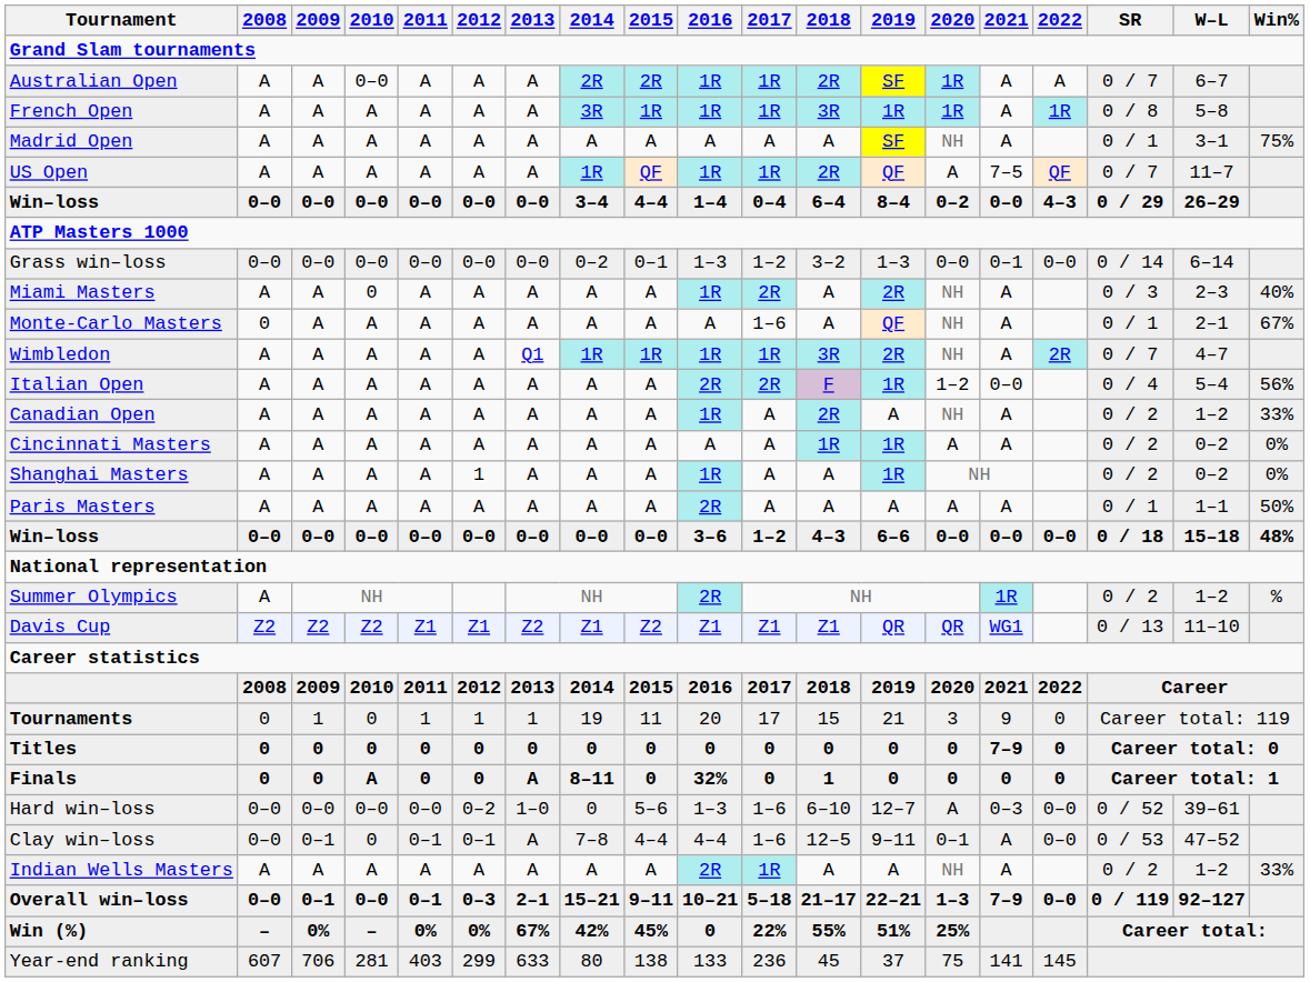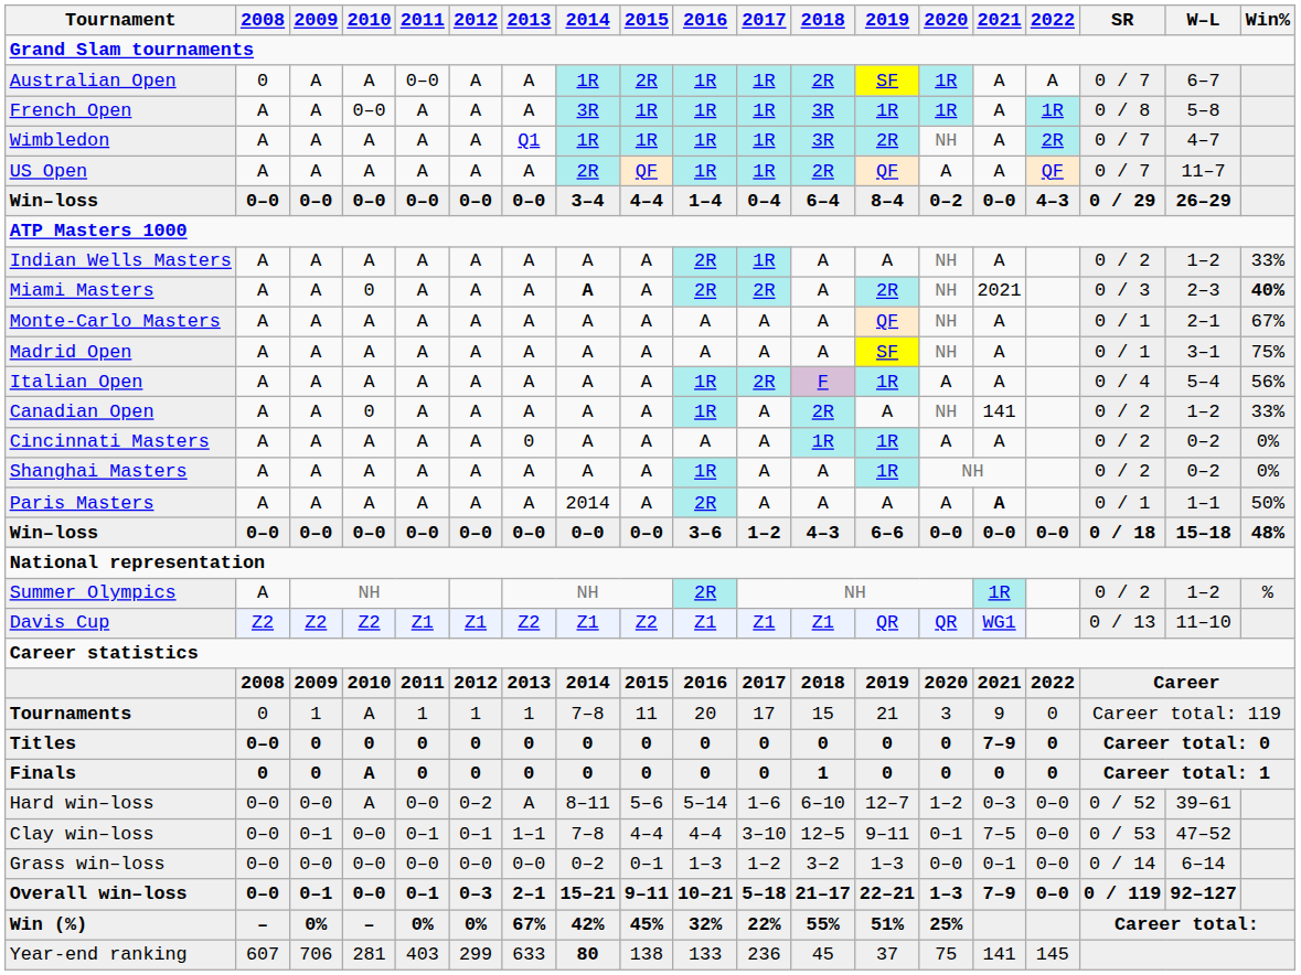Australian Open | 2008: A -> 0
Australian Open | 2010: 0–0 -> A
Australian Open | 2011: A -> 0–0
Australian Open | 2014: 2R -> 1R
French Open | 2010: A -> 0–0
rows swapped: Wimbledon <-> Madrid Open
US Open | 2014: 1R -> 2R
US Open | 2021: 7–5 -> A
rows swapped: Indian Wells Masters <-> Grass win–loss
Miami Masters | 2014: normal -> bold
Miami Masters | 2016: 1R -> 2R
Miami Masters | 2021: A -> 2021
Miami Masters | Win%: normal -> bold
Monte-Carlo Masters | 2008: 0 -> A
Monte-Carlo Masters | 2017: 1–6 -> A
Italian Open | 2016: 2R -> 1R
Italian Open | 2020: 1–2 -> A
Italian Open | 2021: 0–0 -> A
Canadian Open | 2010: A -> 0
Canadian Open | 2021: A -> 141
Cincinnati Masters | 2013: A -> 0
Shanghai Masters | 2012: 1 -> A
Paris Masters | 2014: A -> 2014
Paris Masters | 2021: normal -> bold
Tournaments | 2010: 0 -> A
Tournaments | 2014: 19 -> 7–8
Titles | 2008: 0 -> 0–0
Finals | 2013: A -> 0
Finals | 2014: 8–11 -> 0
Finals | 2016: 32% -> 0
Hard win–loss | 2010: 0–0 -> A
Hard win–loss | 2013: 1–0 -> A
Hard win–loss | 2014: 0 -> 8–11
Hard win–loss | 2016: 1–3 -> 5–14
Hard win–loss | 2020: A -> 1–2
Clay win–loss | 2010: 0 -> 0–0
Clay win–loss | 2013: A -> 1–1
Clay win–loss | 2017: 1–6 -> 3–10
Clay win–loss | 2021: A -> 7–5
Win (%) | 2016: 0 -> 32%
Year-end ranking | 2014: normal -> bold
